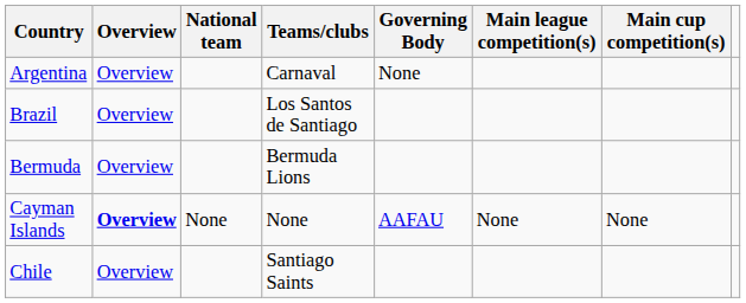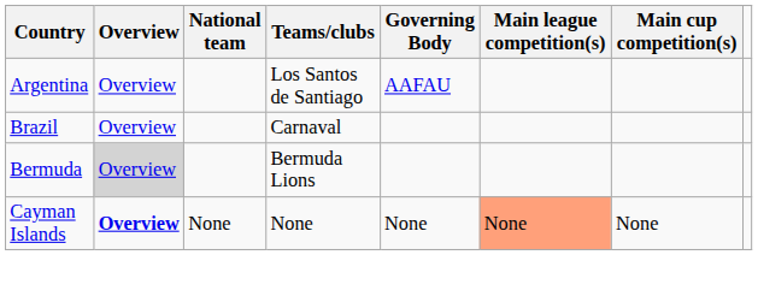Argentina | Teams/clubs: Carnaval -> Los Santos de Santiago
Argentina | Governing Body: None -> AAFAU
Brazil | Teams/clubs: Los Santos de Santiago -> Carnaval
Bermuda | Overview: no background -> lightgrey background
Cayman Islands | Governing Body: AAFAU -> None
Cayman Islands | Main league competition(s): no background -> lightsalmon background
- row: Chile | Overview | Santiago Saints
